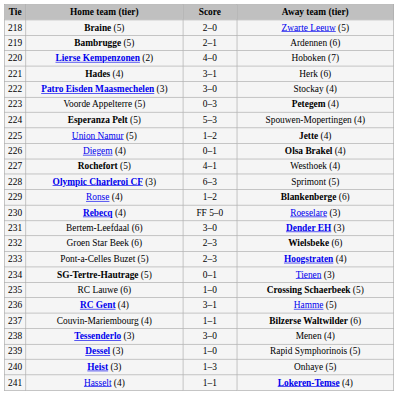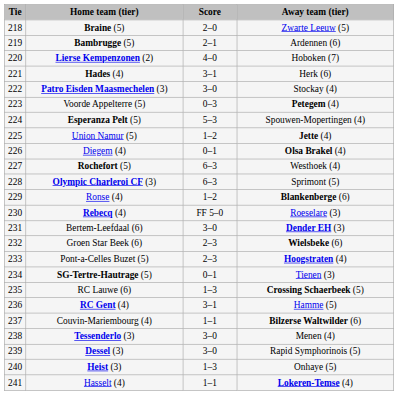Rochefort (5) | Score: 4–1 -> 6–3
RC Lauwe (6) | Score: 1–0 -> 1–3
Dessel (3) | Score: 1–0 -> 3–0
